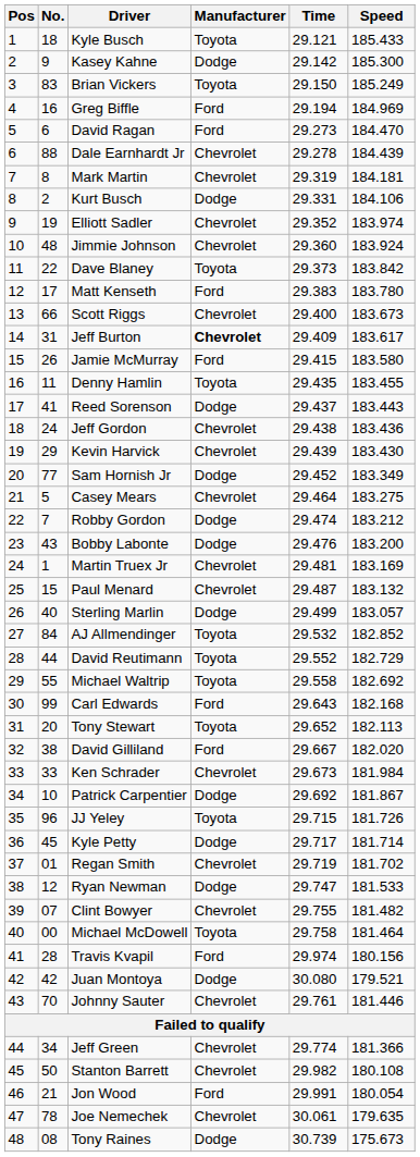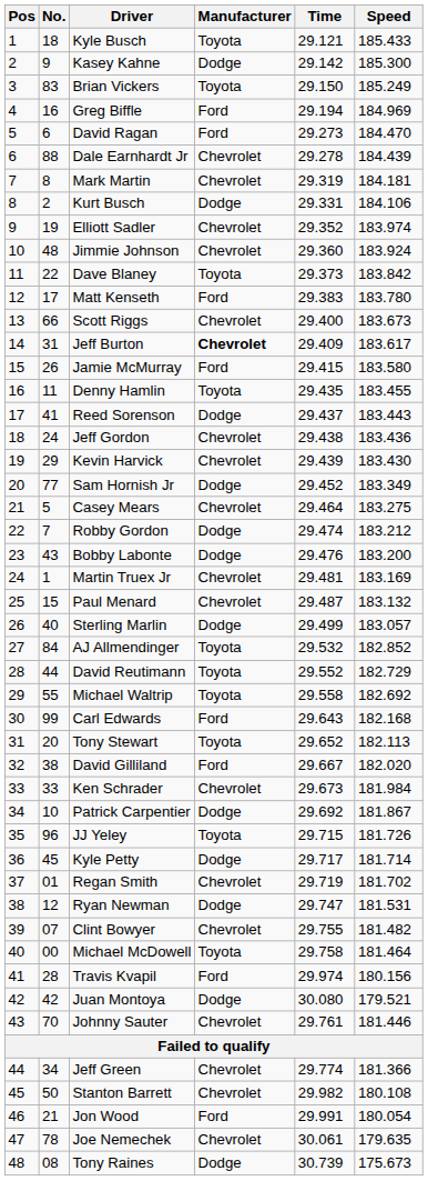Ryan Newman | Speed: 181.533 -> 181.531
